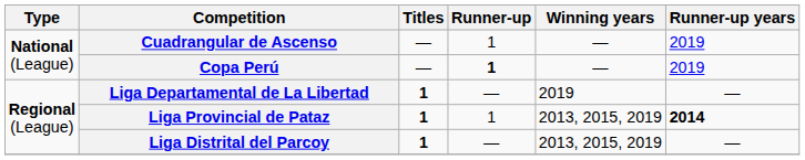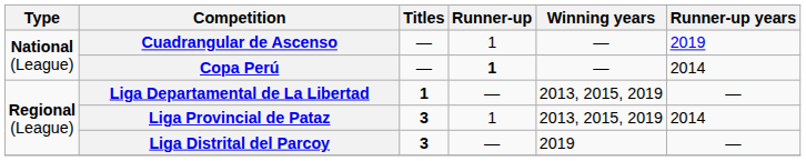Copa Perú | Runner-up years: 2019 -> 2014
Liga Departamental de La Libertad | Winning years: 2019 -> 2013, 2015, 2019
Liga Provincial de Pataz | Titles: 1 -> 3
Liga Provincial de Pataz | Runner-up years: bold -> normal
Liga Distrital del Parcoy | Titles: 1 -> 3
Liga Distrital del Parcoy | Winning years: 2013, 2015, 2019 -> 2019
